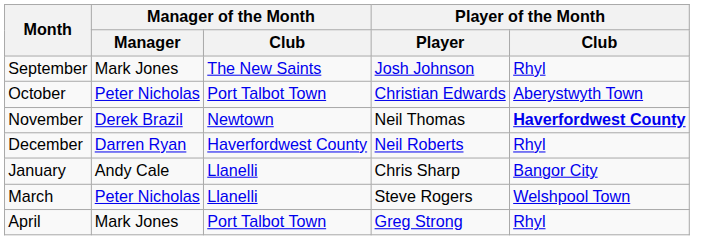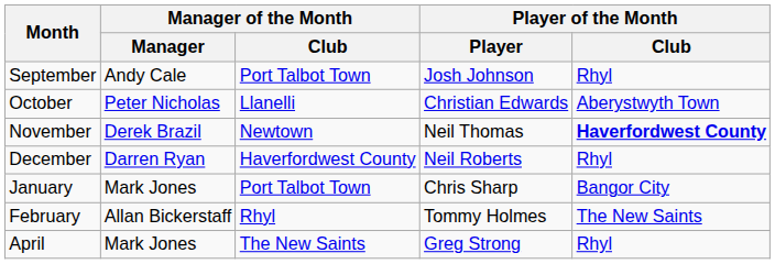September | Manager of the Month / Manager: Mark Jones -> Andy Cale
September | Manager of the Month / Club: The New Saints -> Port Talbot Town
October | Manager of the Month / Club: Port Talbot Town -> Llanelli
January | Manager of the Month / Manager: Andy Cale -> Mark Jones
January | Manager of the Month / Club: Llanelli -> Port Talbot Town
+ row: February | Allan Bickerstaff | Rhyl | Tommy Holmes | The New Saints
- row: March | Peter Nicholas | Llanelli | Steve Rogers | Welshpool Town
April | Manager of the Month / Club: Port Talbot Town -> The New Saints
